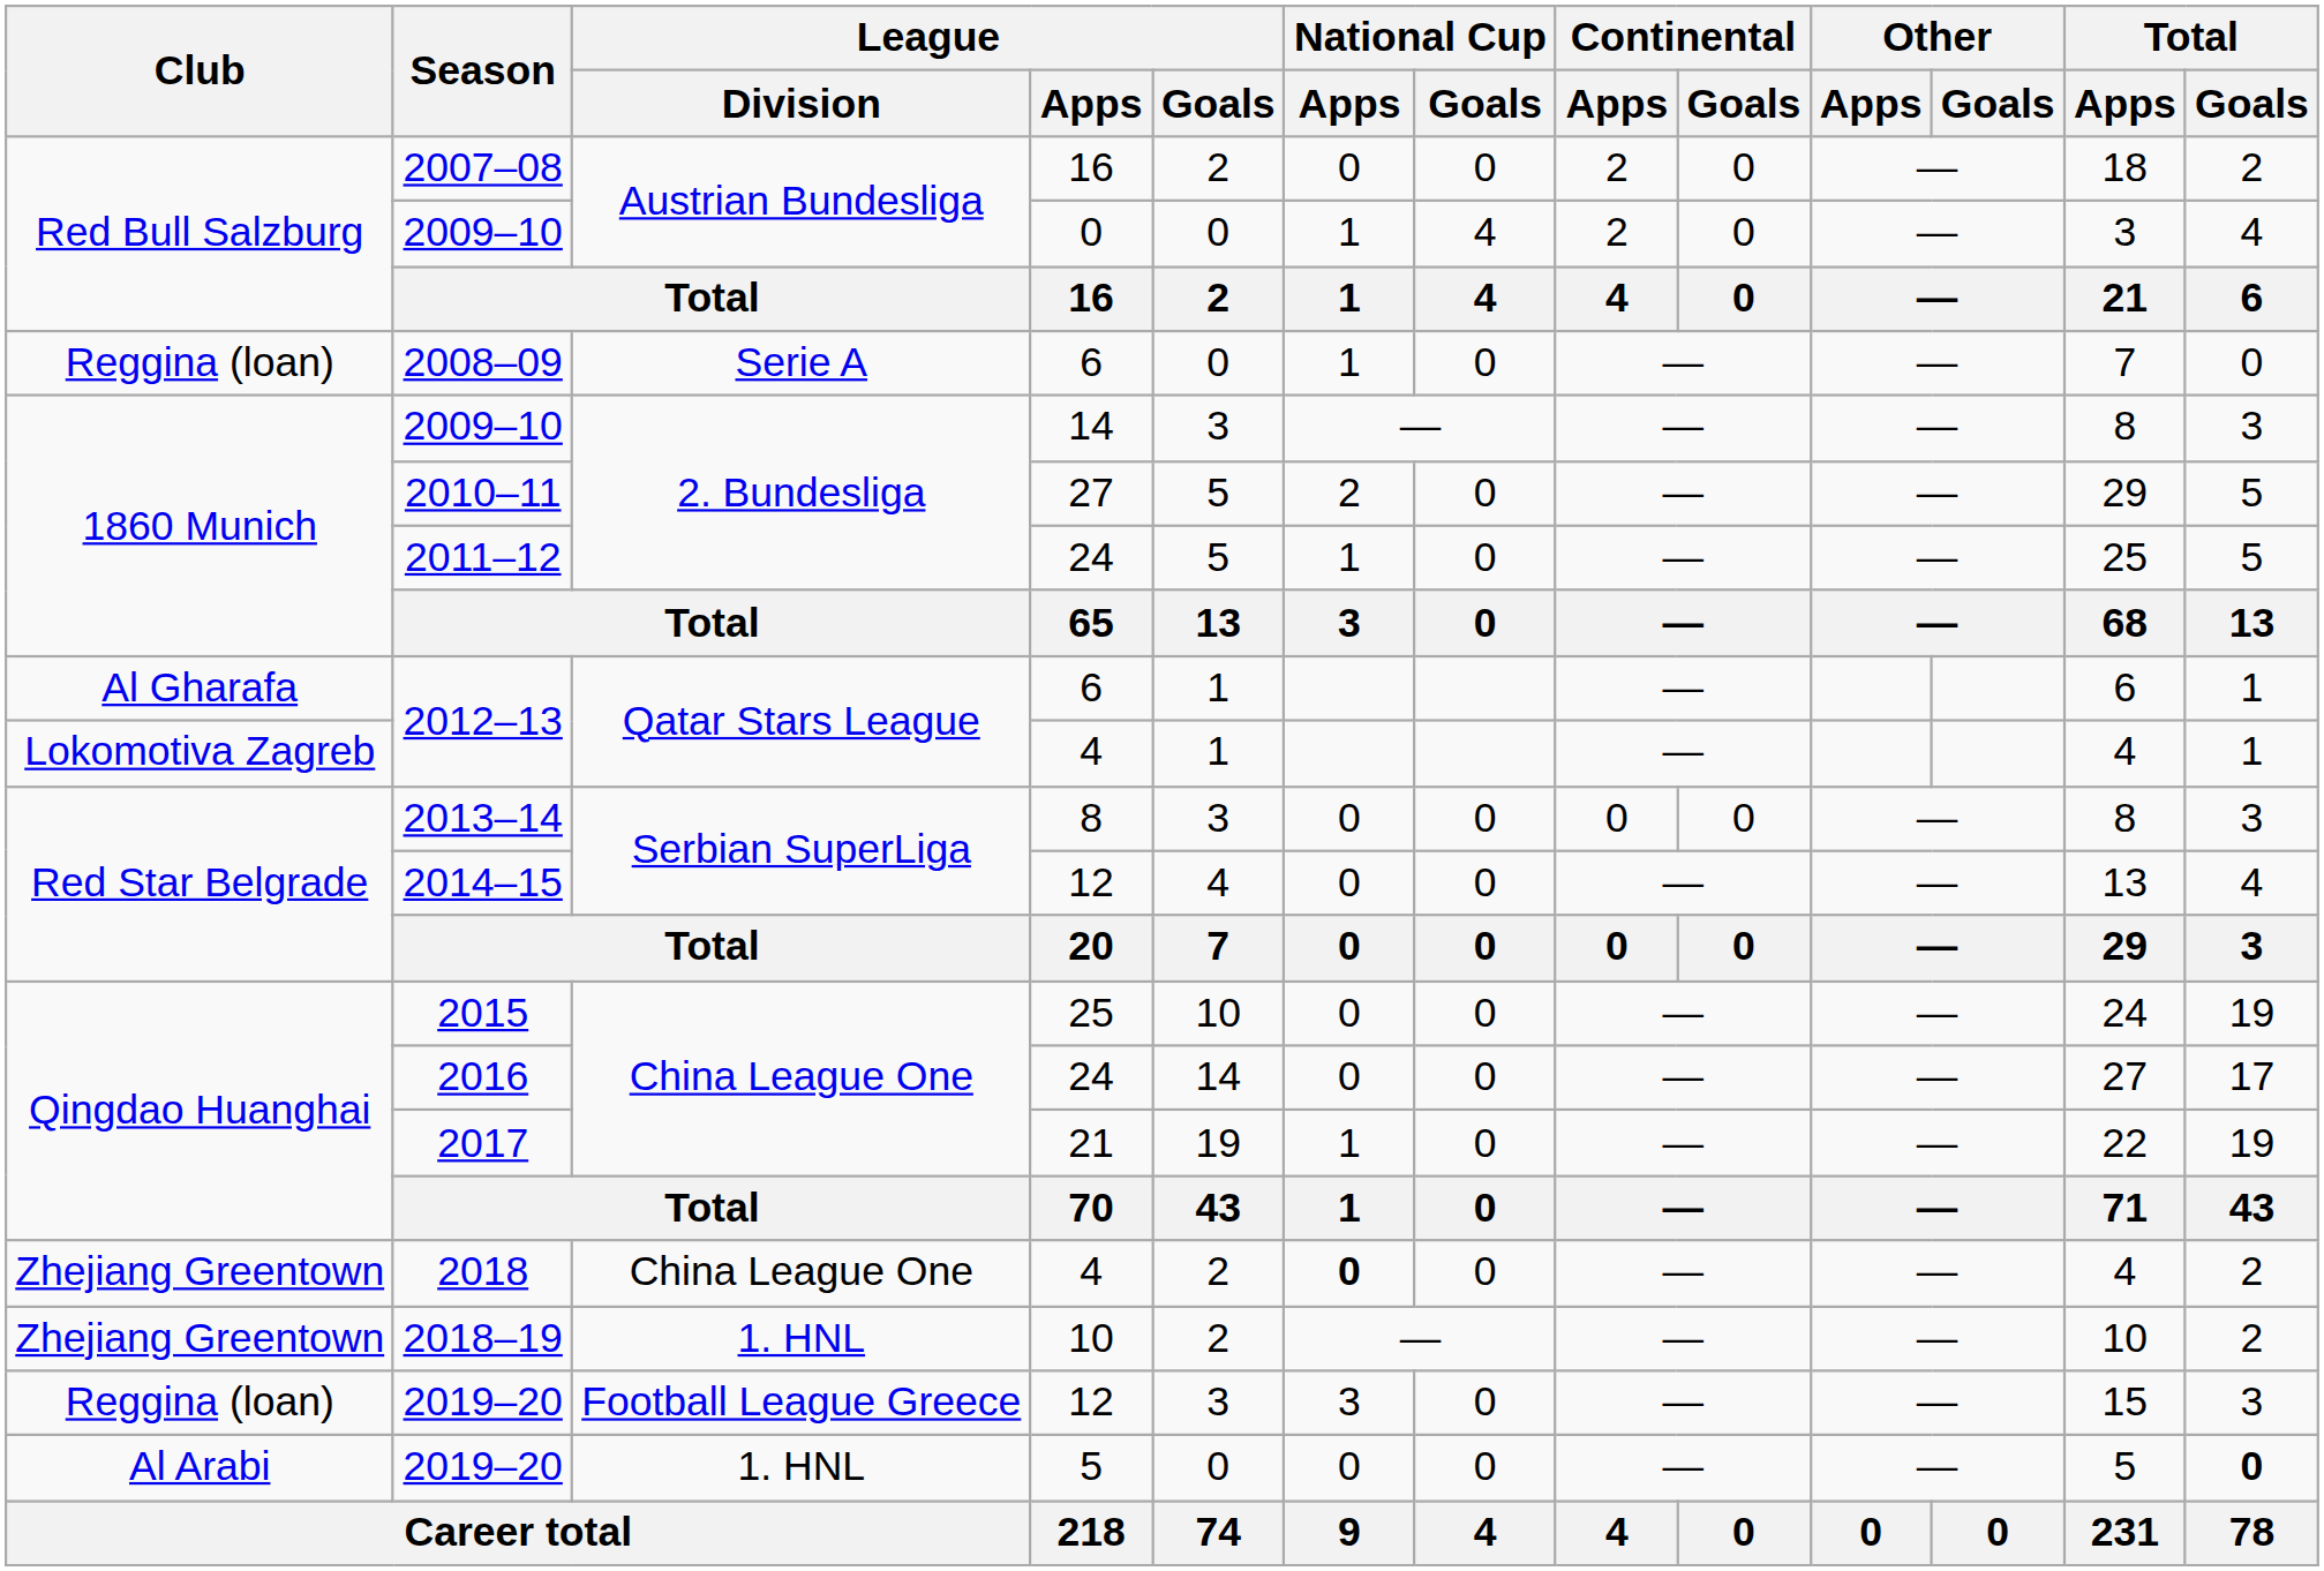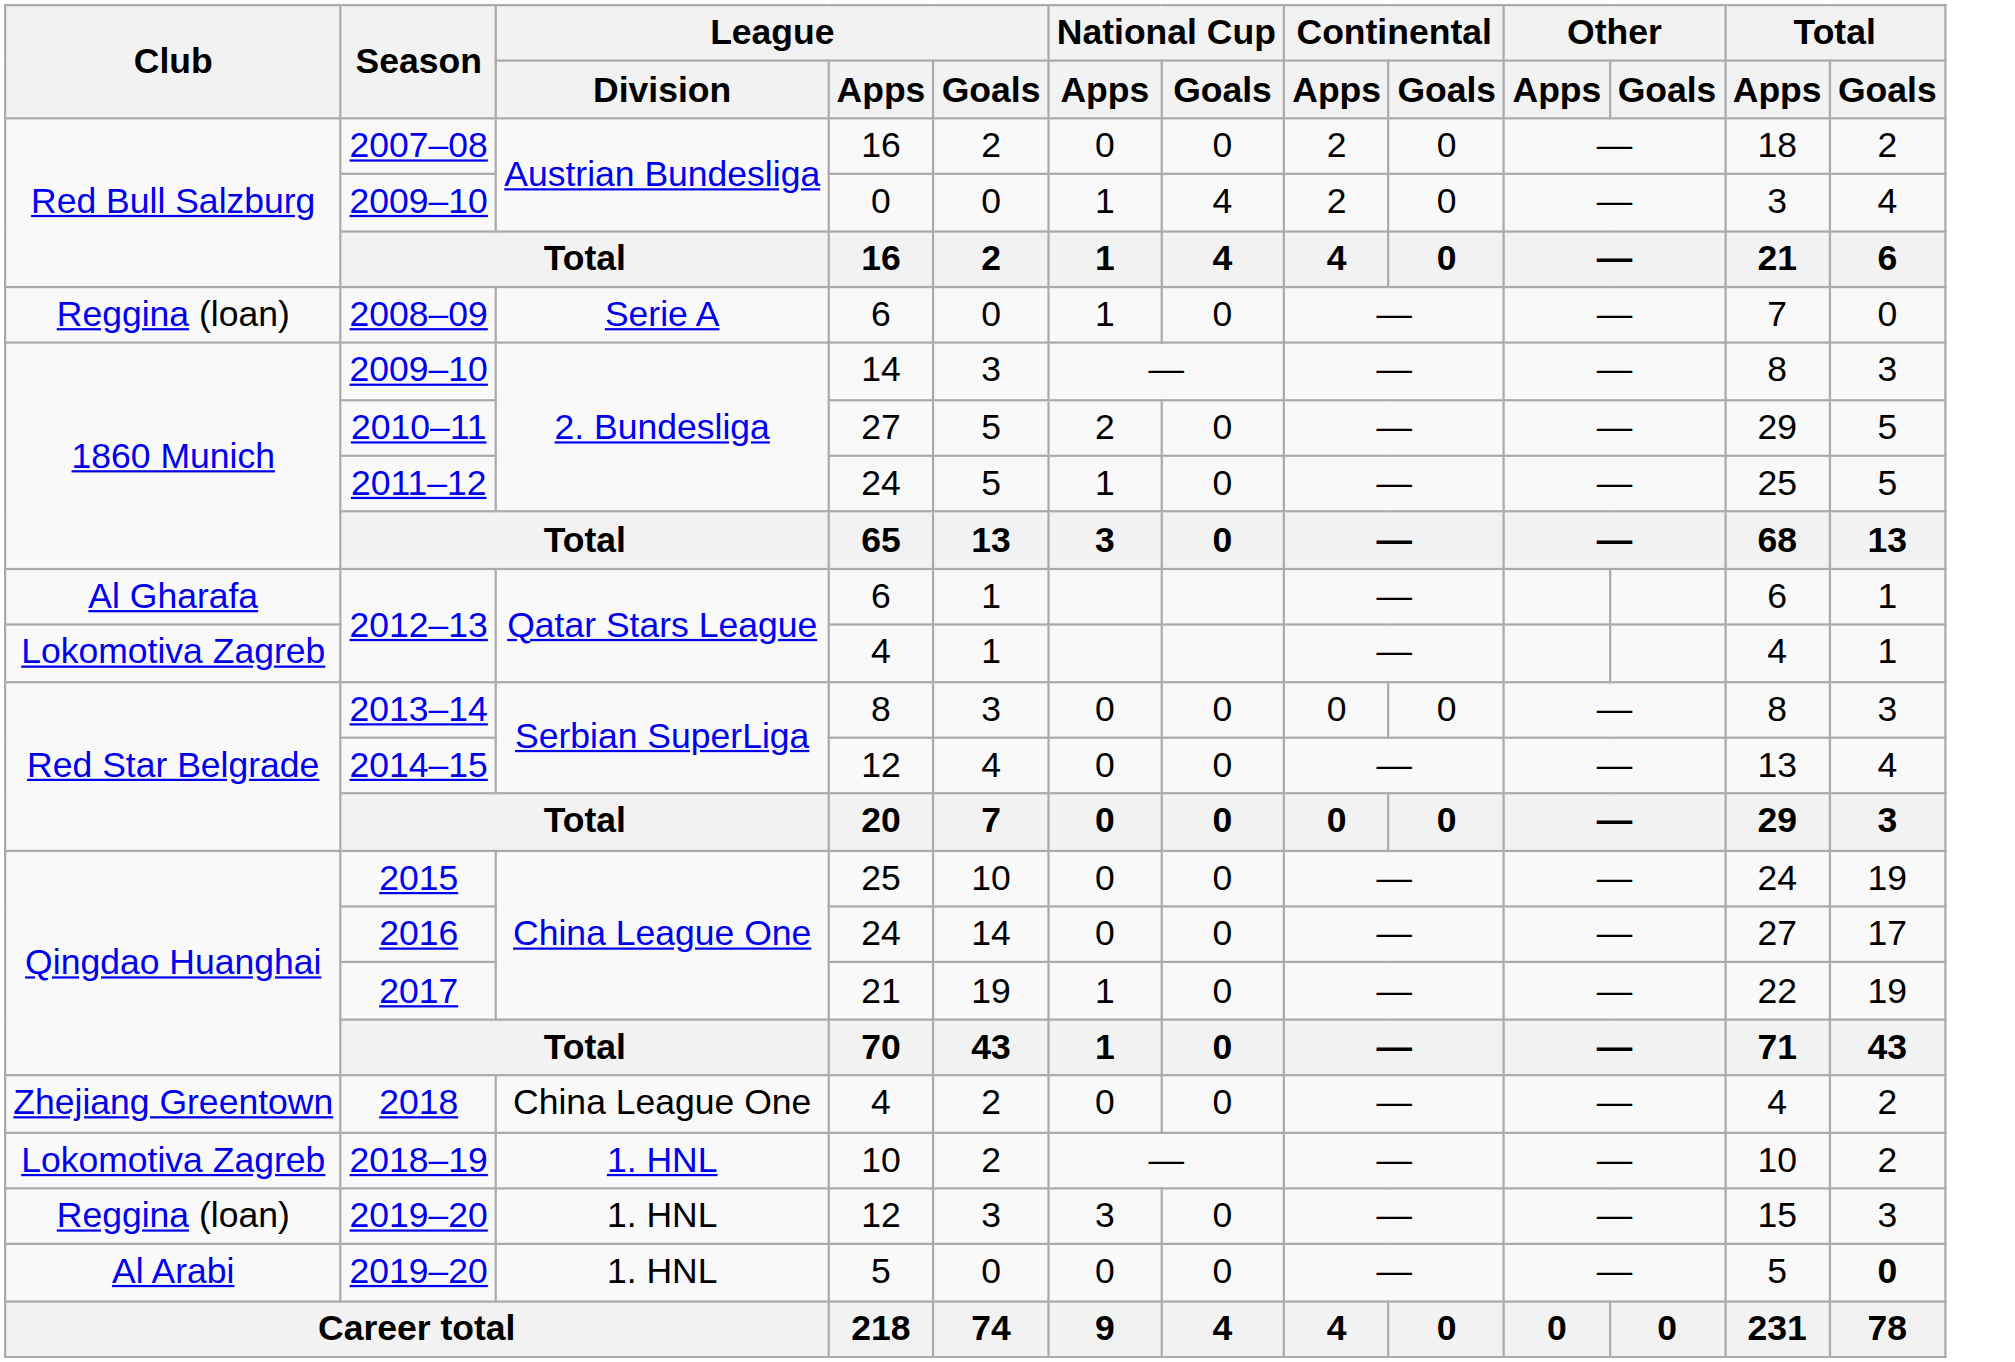2018 | National Cup / Apps: bold -> normal
2018–19 | Club: Zhejiang Greentown -> Lokomotiva Zagreb
2019–20 / 12 | League / Division: Football League Greece -> 1. HNL
